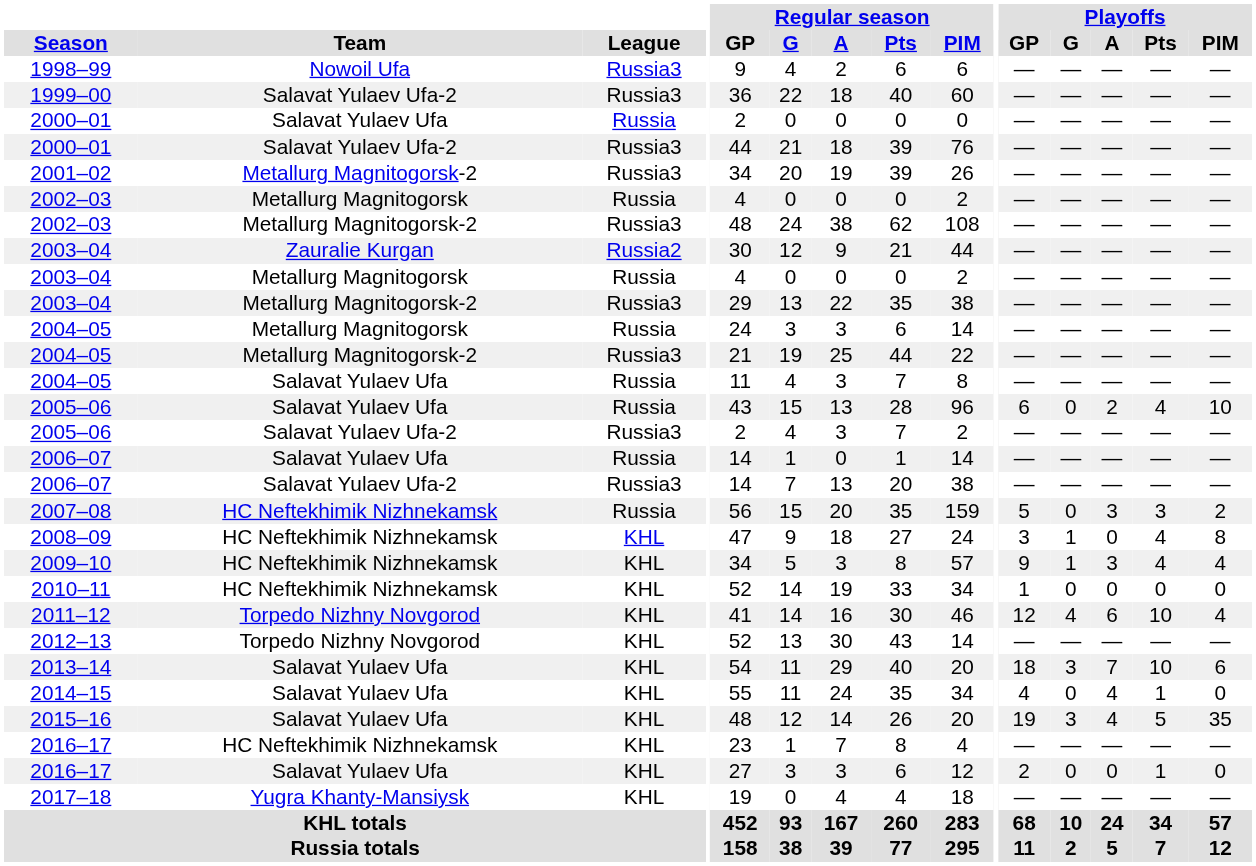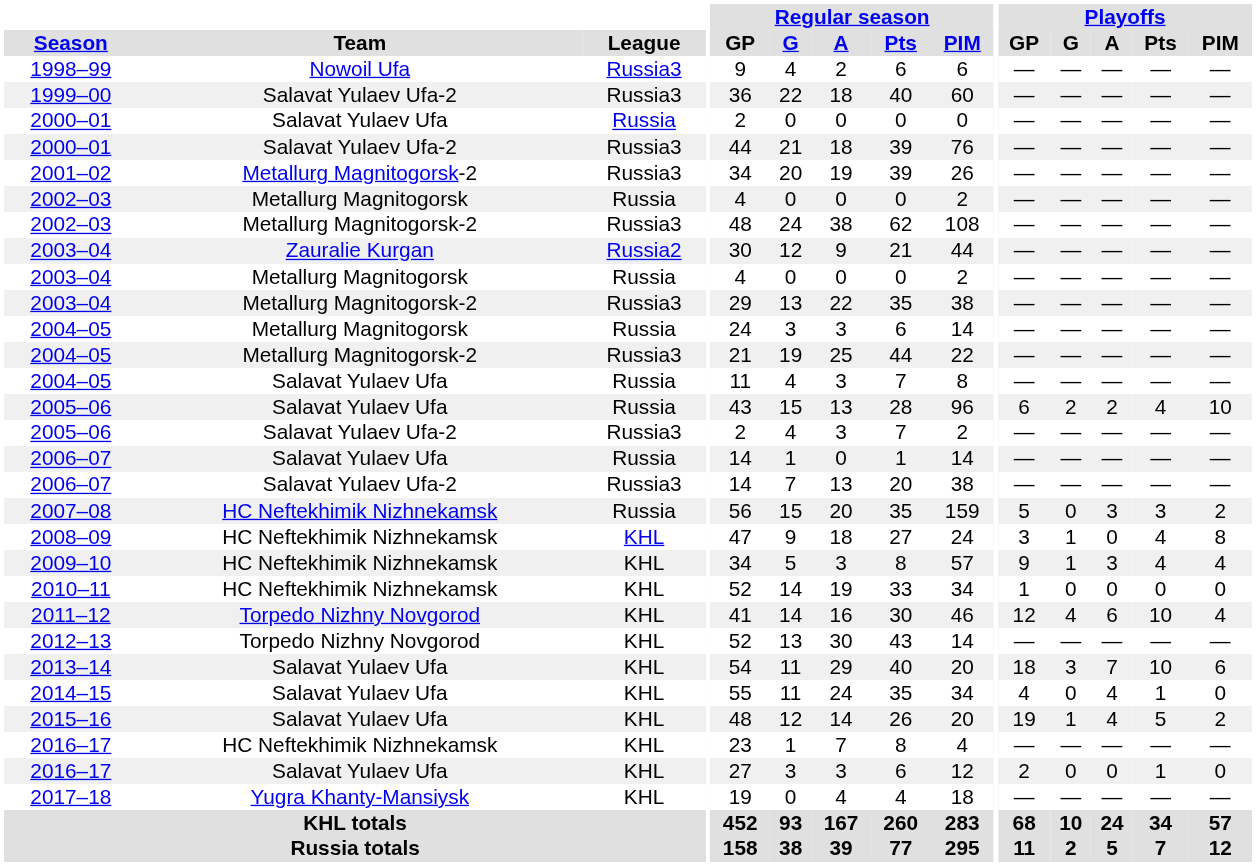2005–06 / Salavat Yulaev Ufa | Playoffs / G: 0 -> 2
2015–16 | Playoffs / G: 3 -> 1
2015–16 | Playoffs / PIM: 35 -> 2
